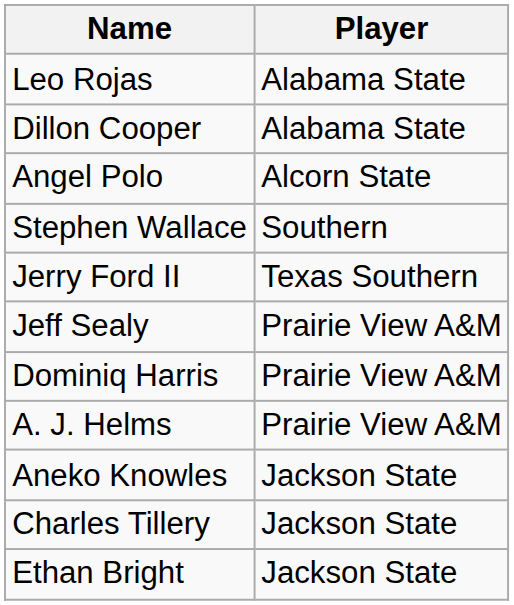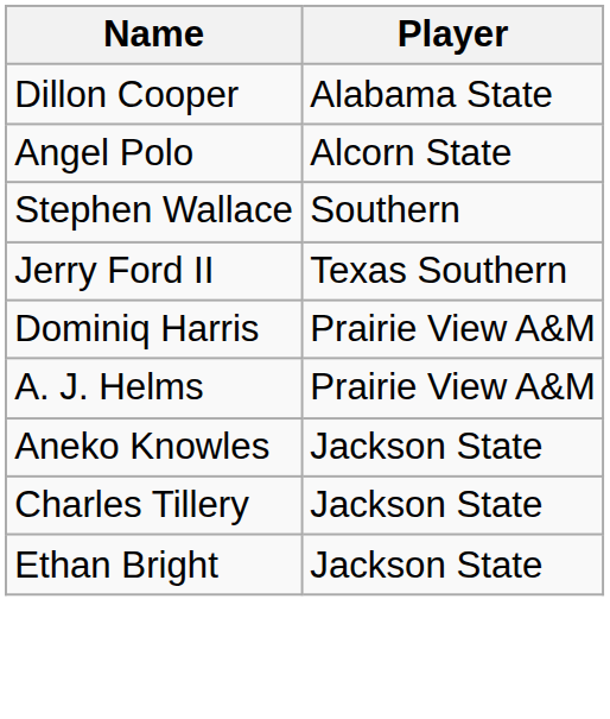- row: Leo Rojas | Alabama State
- row: Jeff Sealy | Prairie View A&M
